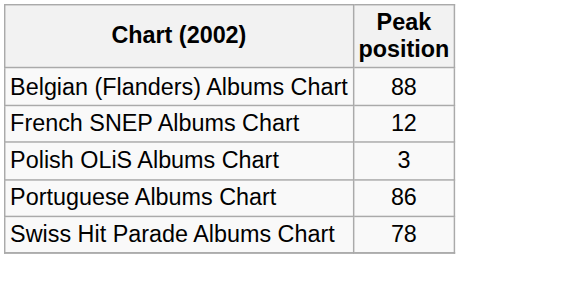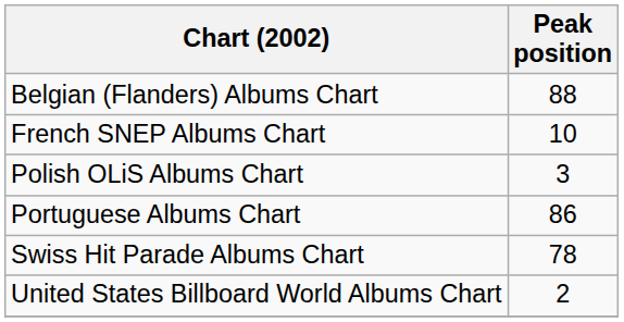French SNEP Albums Chart | Peak position: 12 -> 10
+ row: United States Billboard World Albums Chart | 2
